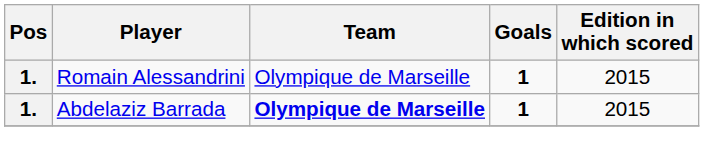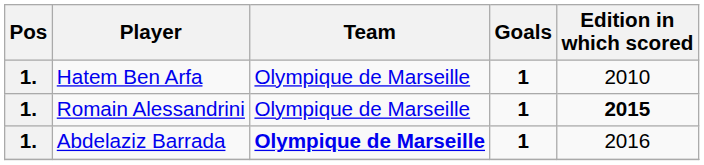+ row: 1. | Hatem Ben Arfa | Olympique de Marseille | 1 | 2010
Romain Alessandrini | Edition in which scored: normal -> bold
Abdelaziz Barrada | Edition in which scored: 2015 -> 2016
